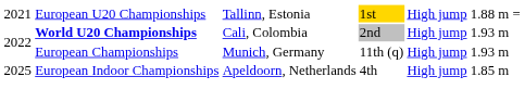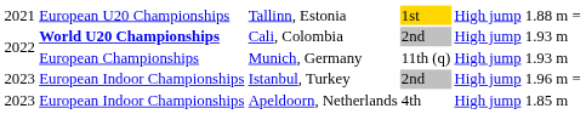+ row: 2023 | European Indoor Championships | Istanbul, Turkey | 2nd | High jump | 1.96 m | =
Apeldoorn, Netherlands | column 1: 2025 -> 2023
